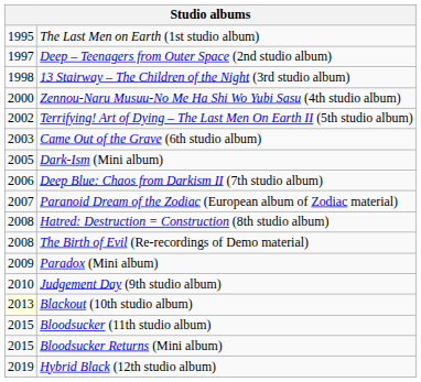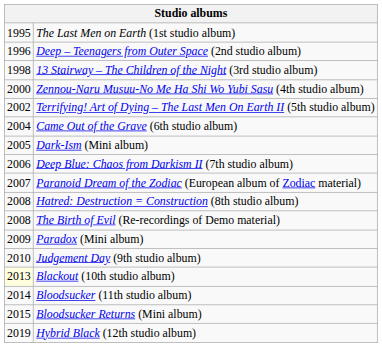Deep – Teenagers from Outer Space (2nd studio album) | column 1: 1997 -> 1996
Came Out of the Grave (6th studio album) | column 1: 2003 -> 2004
Bloodsucker (11th studio album) | column 1: 2015 -> 2014
